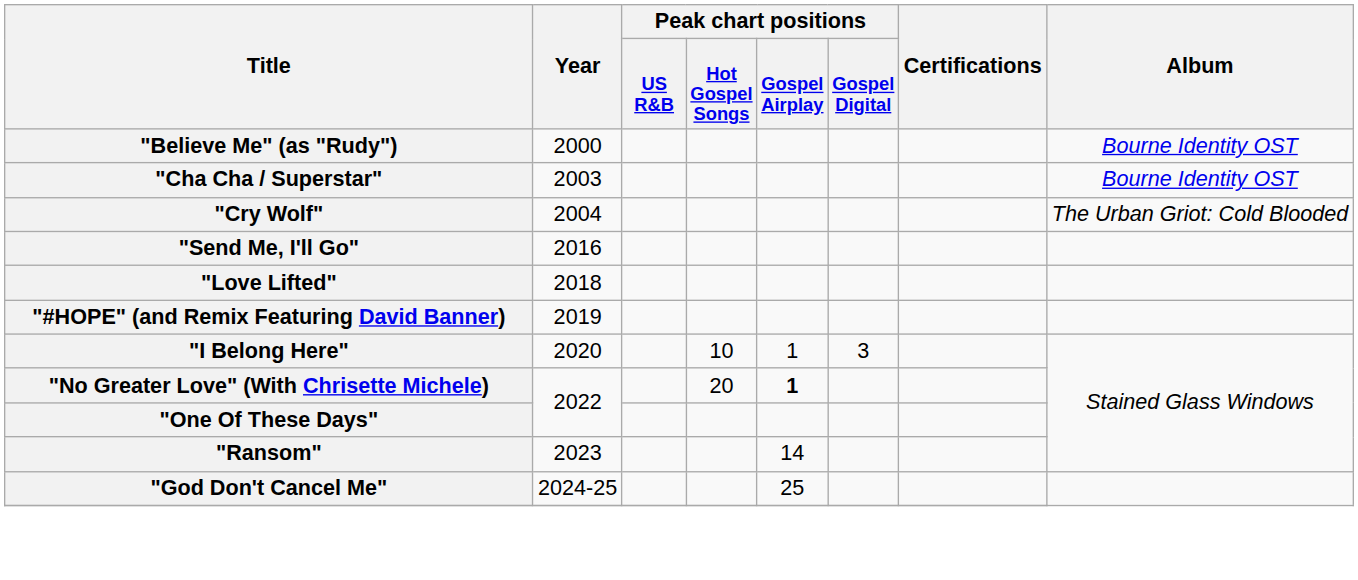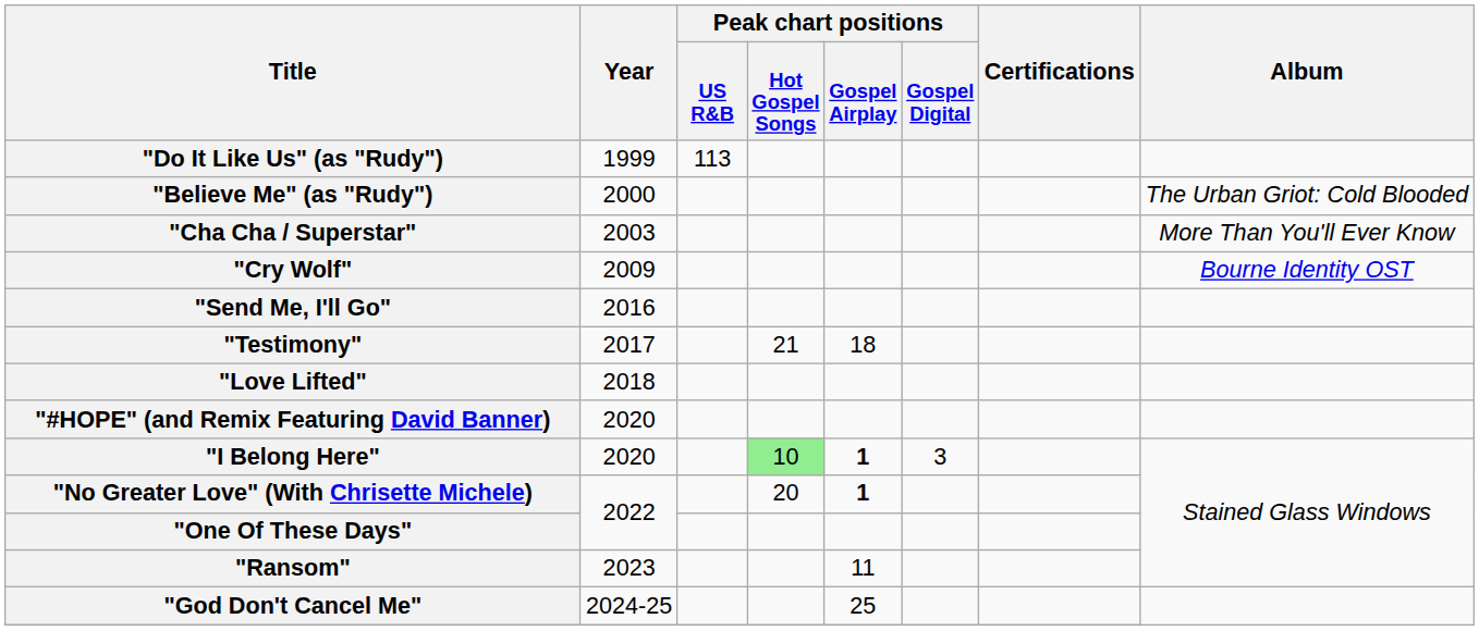+ row: "Do It Like Us" (as "Rudy") | 1999 | 113
"Believe Me" (as "Rudy") | Album: Bourne Identity OST -> The Urban Griot: Cold Blooded
"Cha Cha / Superstar" | Album: Bourne Identity OST -> More Than You'll Ever Know
"Cry Wolf" | Year: 2004 -> 2009
"Cry Wolf" | Album: The Urban Griot: Cold Blooded -> Bourne Identity OST
+ row: "Testimony" | 2017 | 21 | 18
"#HOPE" (and Remix Featuring David Banner) | Year: 2019 -> 2020
"I Belong Here" | Peak chart positions / Hot Gospel Songs: no background -> lightgreen background
"I Belong Here" | Peak chart positions / Gospel Airplay: normal -> bold
"Ransom" | Peak chart positions / Gospel Airplay: 14 -> 11
